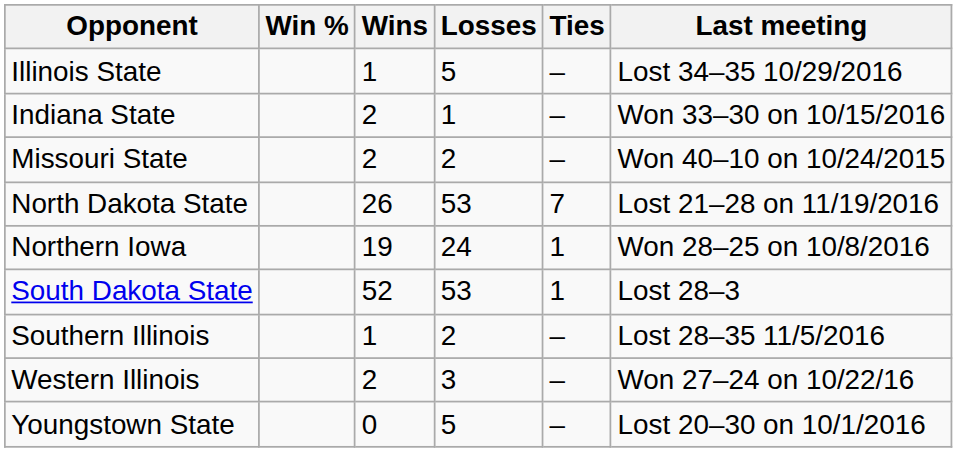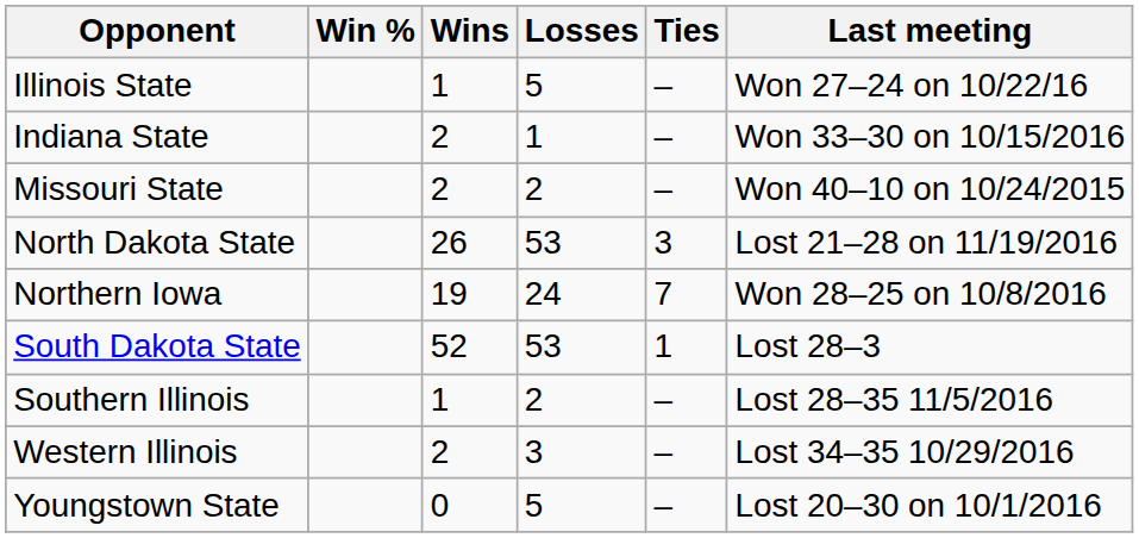Illinois State | Last meeting: Lost 34–35 10/29/2016 -> Won 27–24 on 10/22/16
North Dakota State | Ties: 7 -> 3
Northern Iowa | Ties: 1 -> 7
Western Illinois | Last meeting: Won 27–24 on 10/22/16 -> Lost 34–35 10/29/2016
